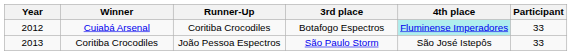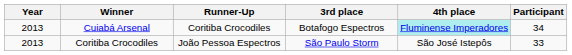Cuiabá Arsenal | Year: 2012 -> 2013
Cuiabá Arsenal | Participant: 33 -> 34
